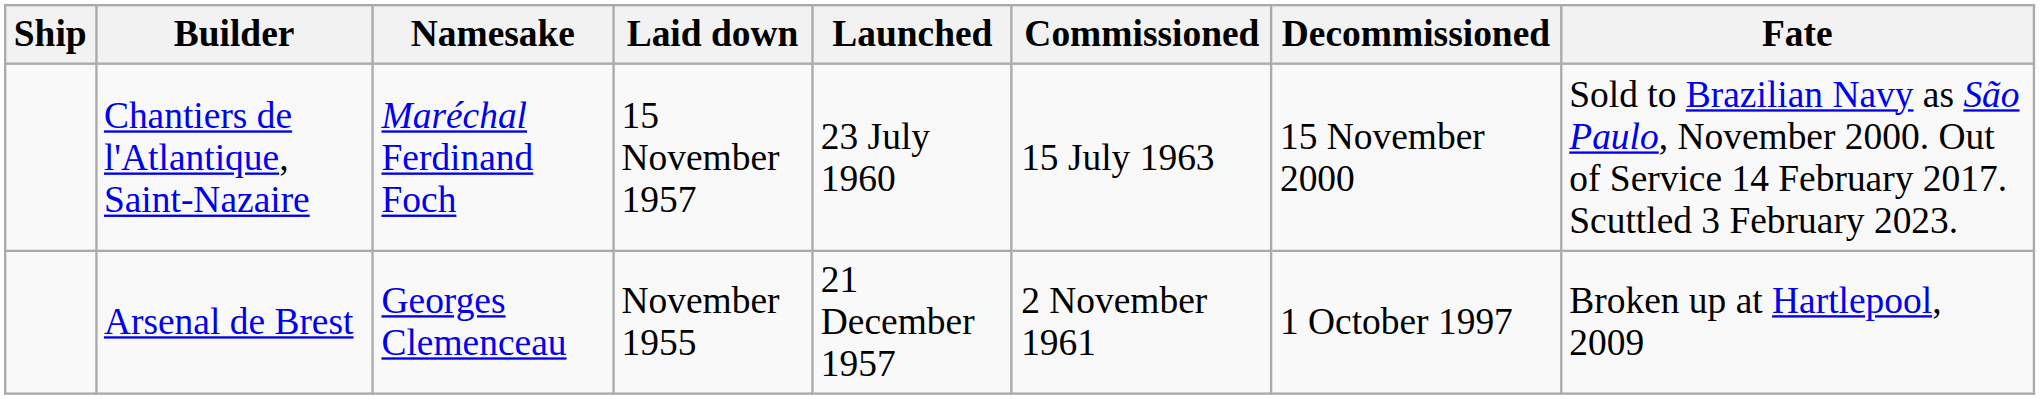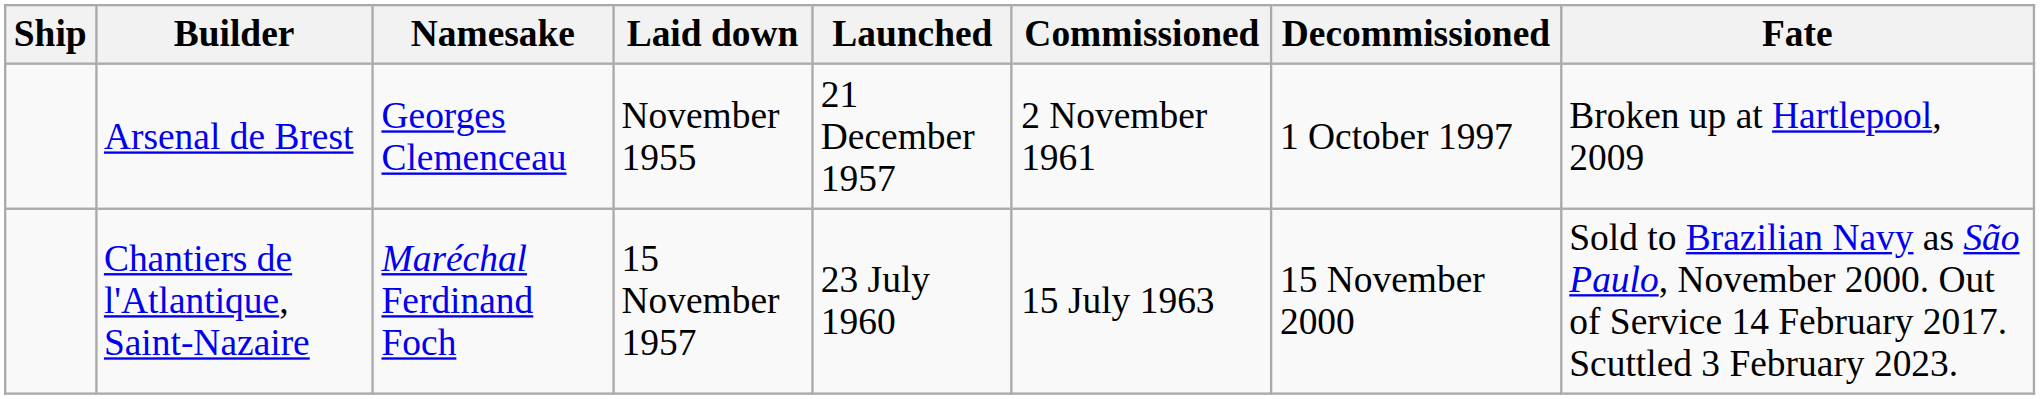rows swapped: Arsenal de Brest <-> Chantiers de l'Atlantique, Saint-Nazaire
